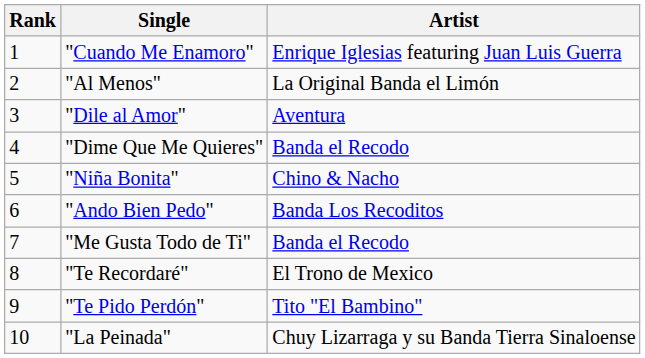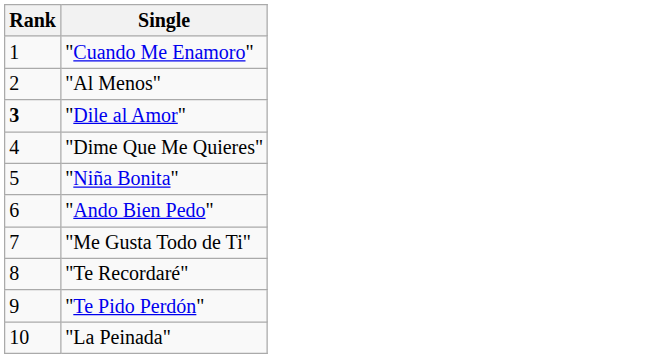- column: Artist | Enrique Iglesias featuring Juan Luis Guerra | La Original Banda el Limón | Aventura | Banda el Recodo | Chino & Nacho | Banda Los Recoditos | Banda el Recodo | El Trono de Mexico | Tito "El Bambino" | Chuy Lizarraga y su Banda Tierra Sinaloense
"Dile al Amor" | Rank: normal -> bold
